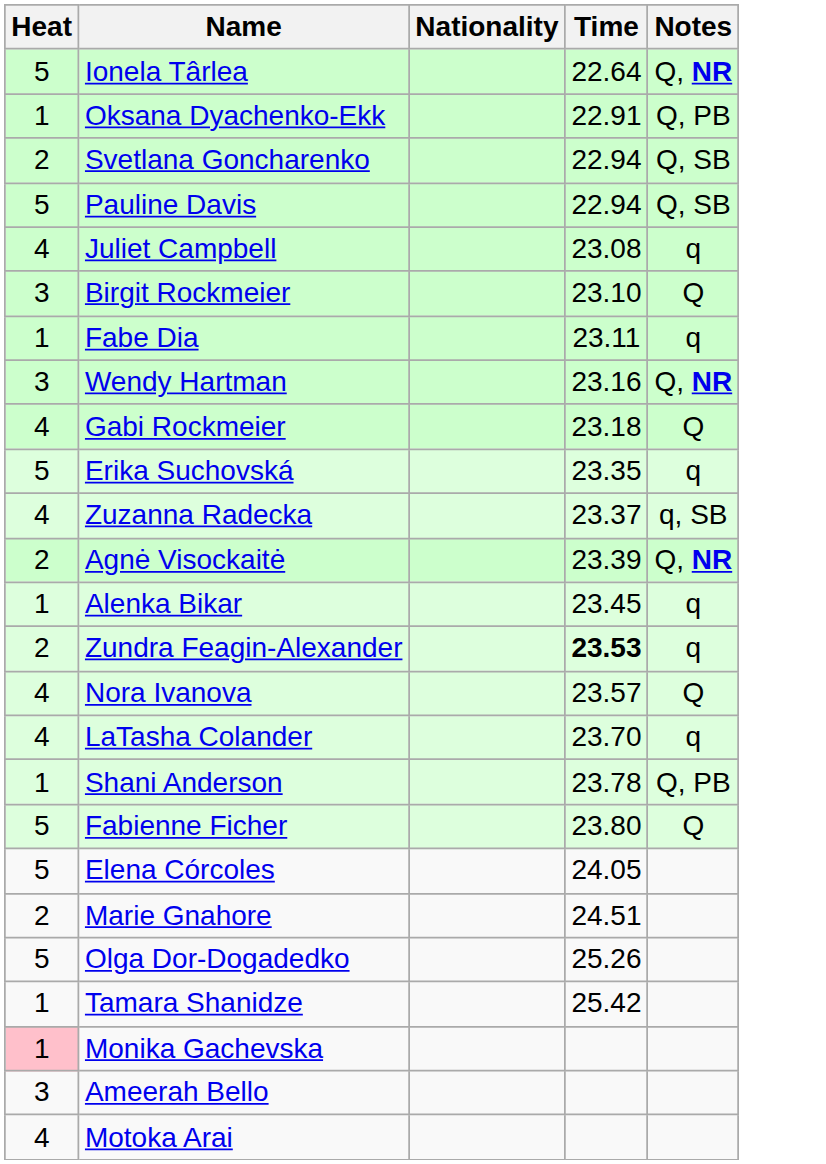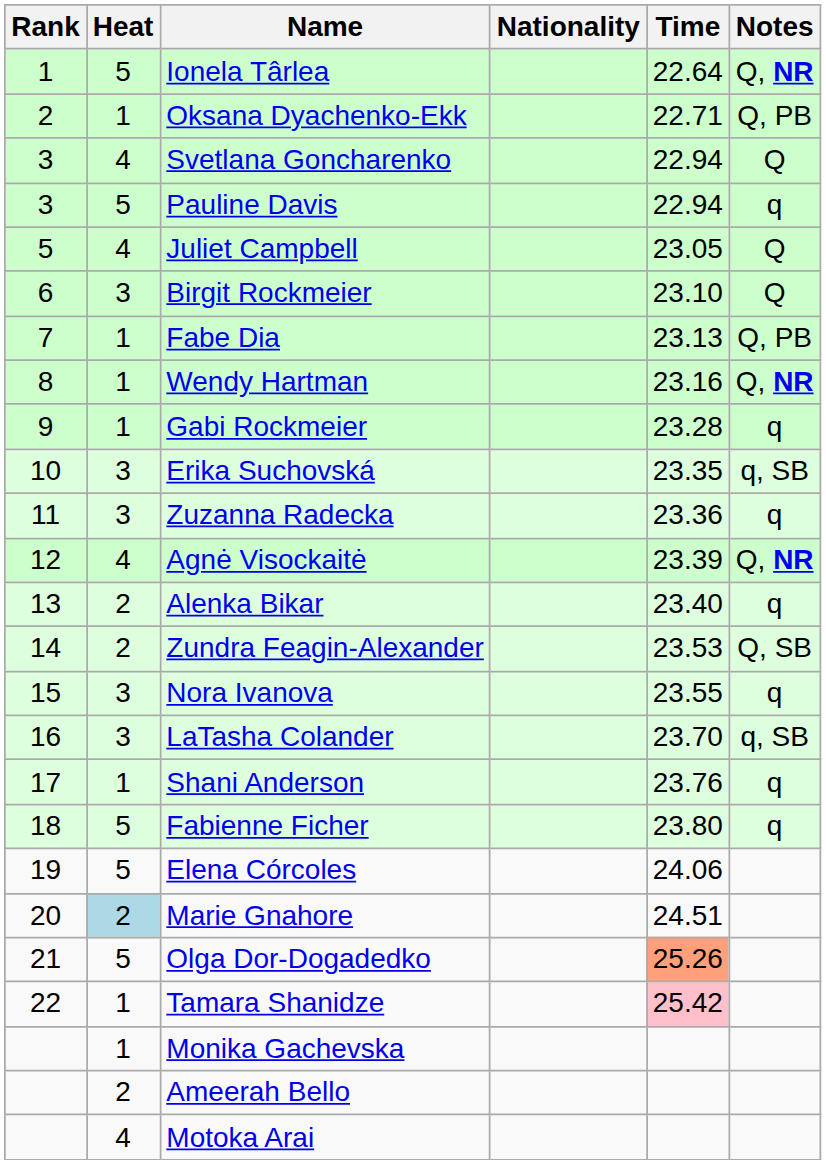+ column: Rank | 1 | 2 | 3 | 3 | 5 | 6 | 7 | 8 | 9 | 10 | 11 | 12 | 13 | 14 | 15 | 16 | 17 | 18 | 19 | 20 | 21 | 22
Oksana Dyachenko-Ekk | Time: 22.91 -> 22.71
Svetlana Goncharenko | Heat: 2 -> 4
Svetlana Goncharenko | Notes: Q, SB -> Q
Pauline Davis | Notes: Q, SB -> q
Juliet Campbell | Time: 23.08 -> 23.05
Juliet Campbell | Notes: q -> Q
Fabe Dia | Time: 23.11 -> 23.13
Fabe Dia | Notes: q -> Q, PB
Wendy Hartman | Heat: 3 -> 1
Gabi Rockmeier | Heat: 4 -> 1
Gabi Rockmeier | Time: 23.18 -> 23.28
Gabi Rockmeier | Notes: Q -> q
Erika Suchovská | Heat: 5 -> 3
Erika Suchovská | Notes: q -> q, SB
Zuzanna Radecka | Heat: 4 -> 3
Zuzanna Radecka | Time: 23.37 -> 23.36
Zuzanna Radecka | Notes: q, SB -> q
Agnė Visockaitė | Heat: 2 -> 4
Alenka Bikar | Heat: 1 -> 2
Alenka Bikar | Time: 23.45 -> 23.40
Zundra Feagin-Alexander | Time: bold -> normal
Zundra Feagin-Alexander | Notes: q -> Q, SB
Nora Ivanova | Heat: 4 -> 3
Nora Ivanova | Time: 23.57 -> 23.55
Nora Ivanova | Notes: Q -> q
LaTasha Colander | Heat: 4 -> 3
LaTasha Colander | Notes: q -> q, SB
Shani Anderson | Time: 23.78 -> 23.76
Shani Anderson | Notes: Q, PB -> q
Fabienne Ficher | Notes: Q -> q
Elena Córcoles | Time: 24.05 -> 24.06
Marie Gnahore | Heat: no background -> lightblue background
Olga Dor-Dogadedko | Time: no background -> lightsalmon background
Tamara Shanidze | Time: no background -> pink background
Monika Gachevska | Heat: pink background -> no background
Ameerah Bello | Heat: 3 -> 2
